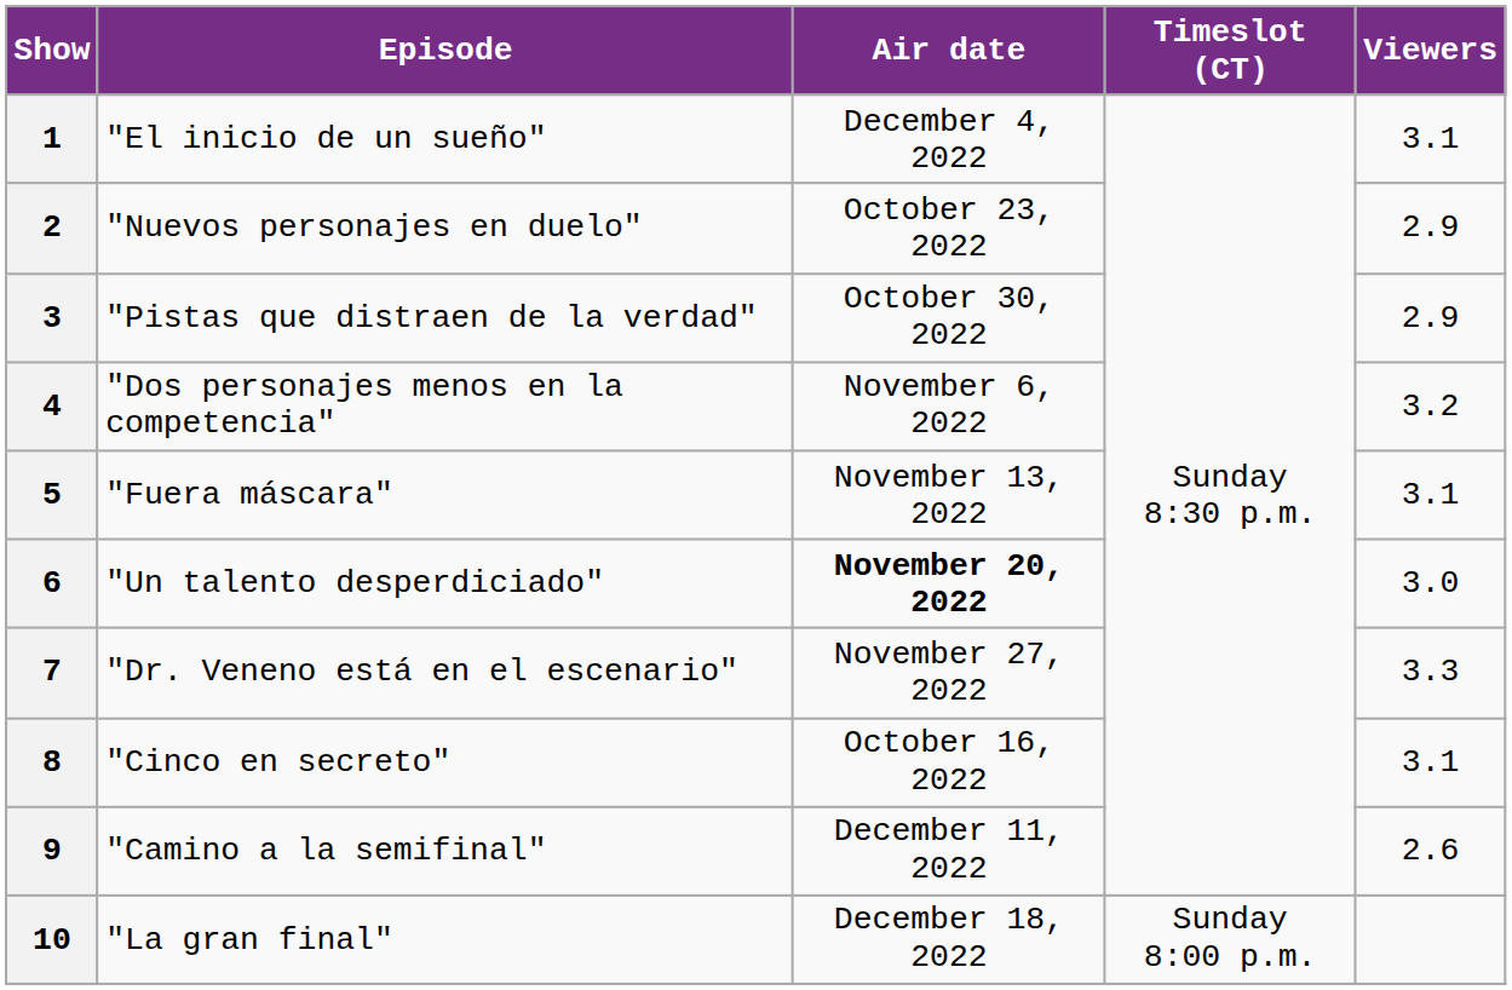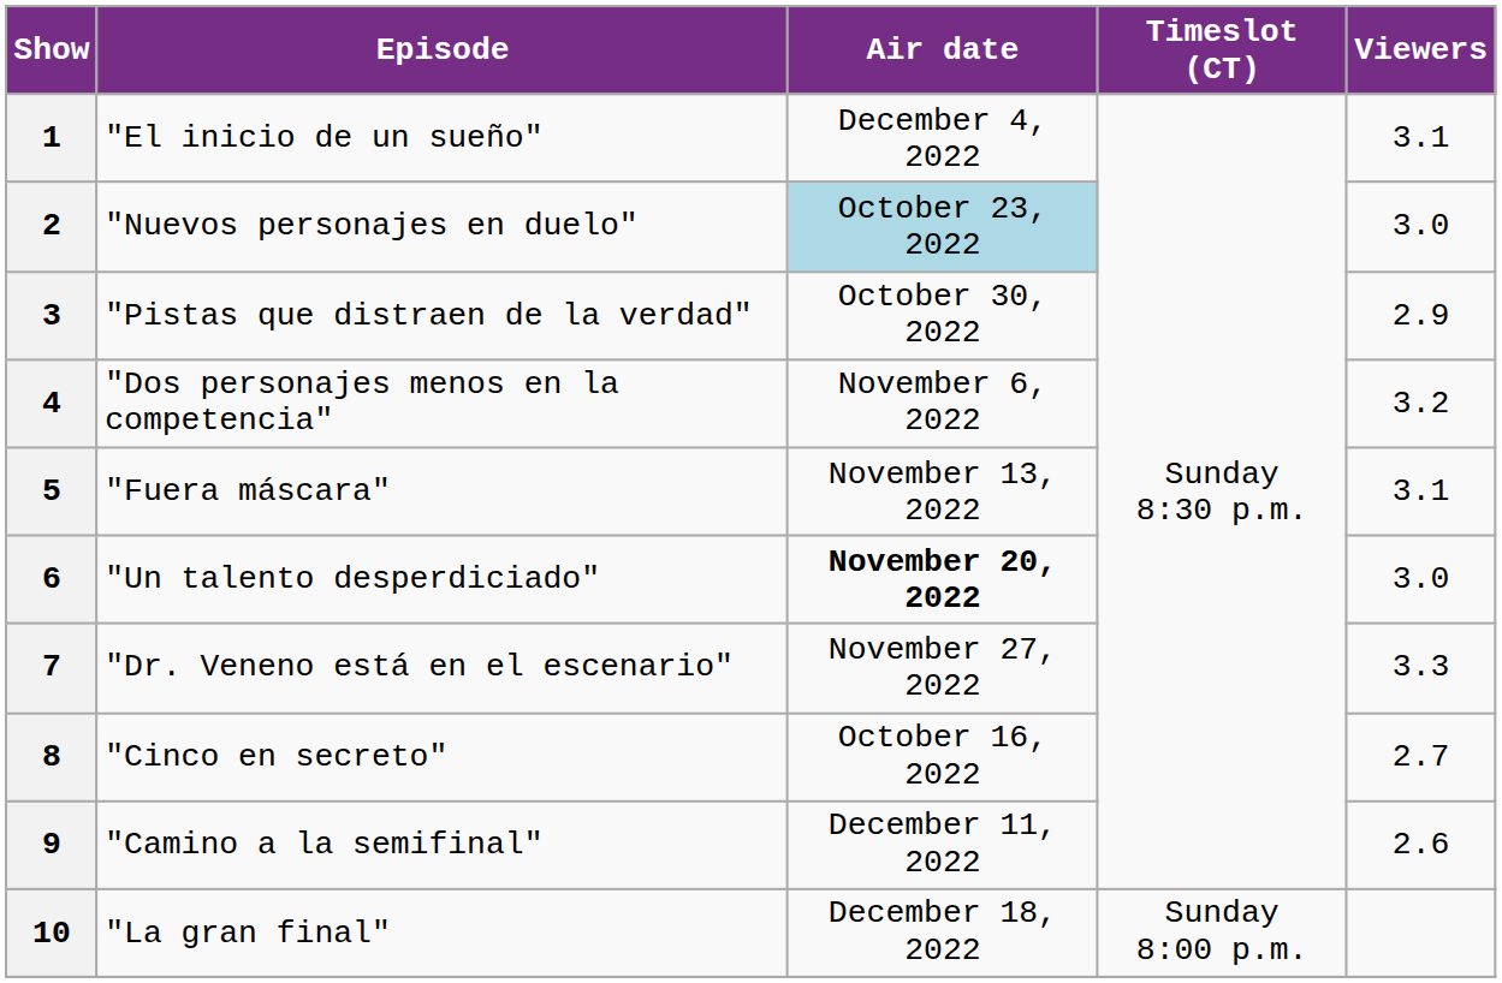2 | Air date: no background -> lightblue background
2 | Viewers: 2.9 -> 3.0
8 | Viewers: 3.1 -> 2.7
